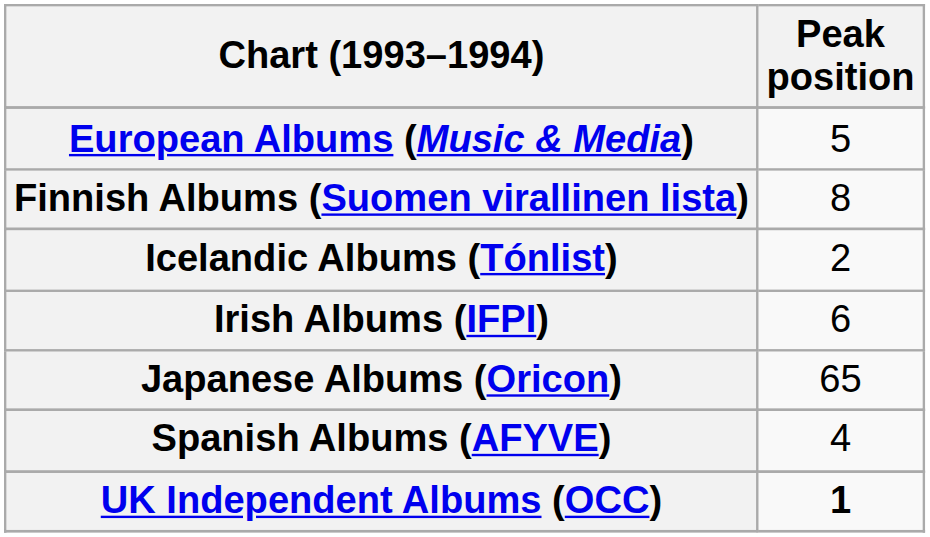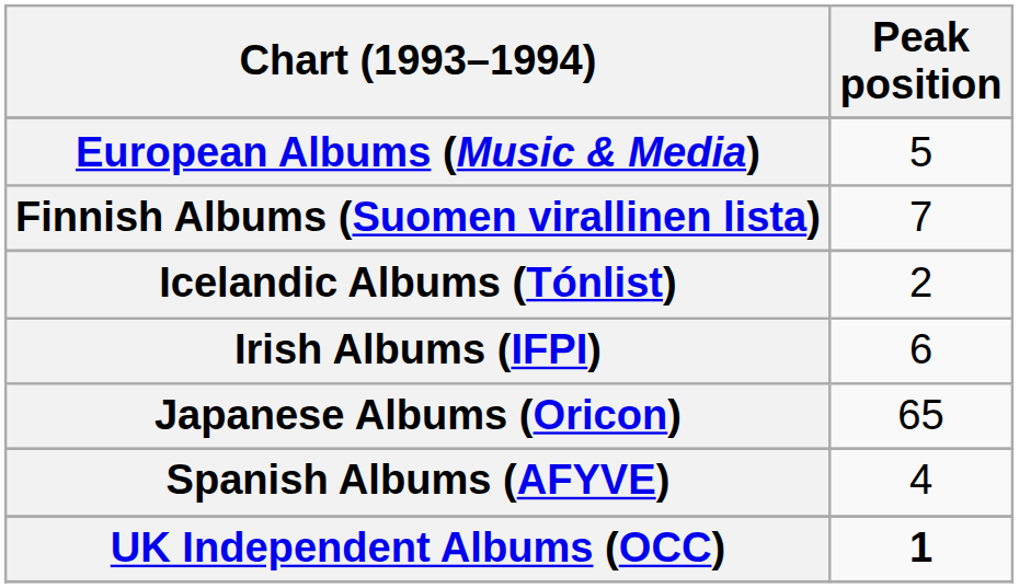Finnish Albums (Suomen virallinen lista) | Peak position: 8 -> 7
